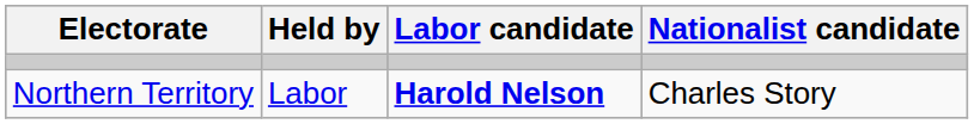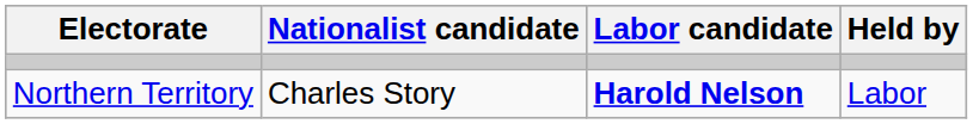columns swapped: Held by <-> Nationalist candidate
